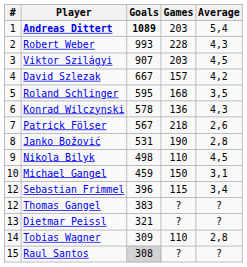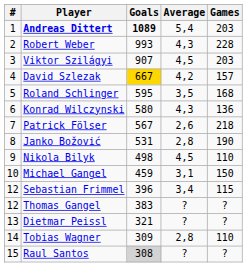columns swapped: Games <-> Average
David Szlezak | Goals: no background -> gold background
Konrad Wilczynski | Goals: 578 -> 580
